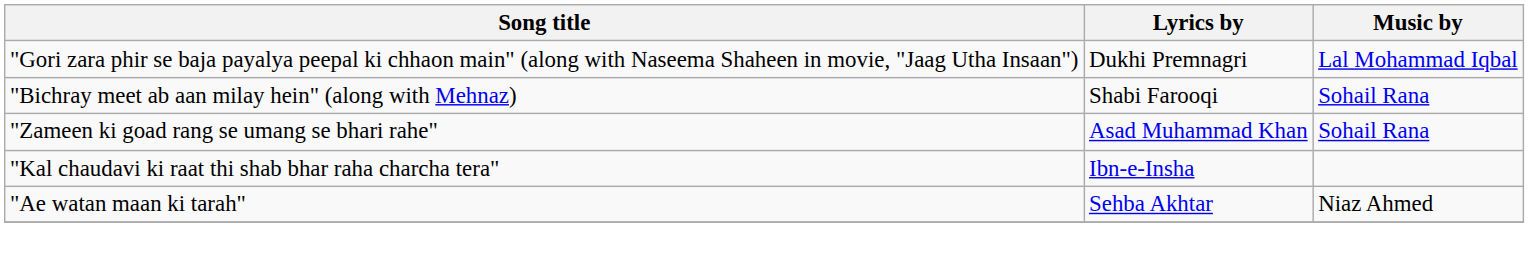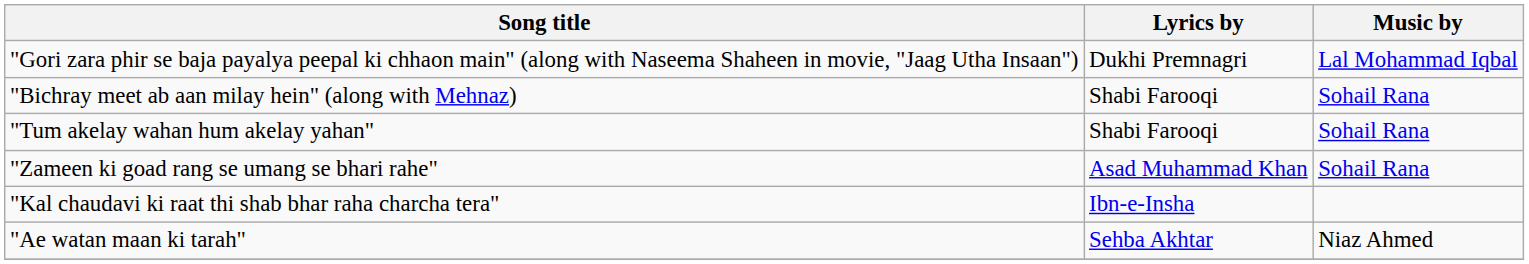+ row: "Tum akelay wahan hum akelay yahan" | Shabi Farooqi | Sohail Rana
